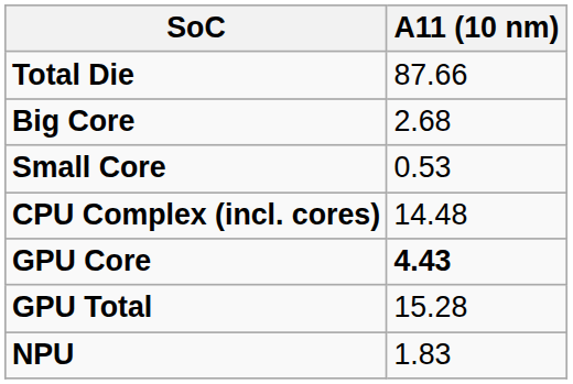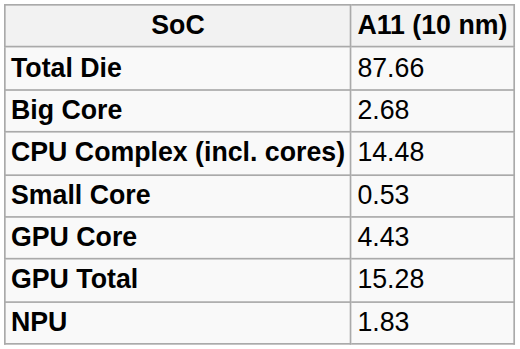rows swapped: Small Core <-> CPU Complex (incl. cores)
GPU Core | A11 (10 nm): bold -> normal
